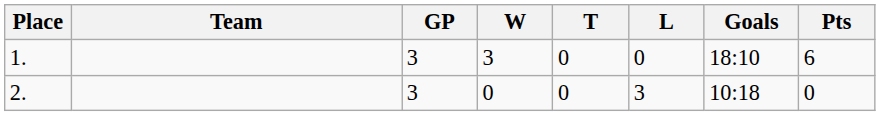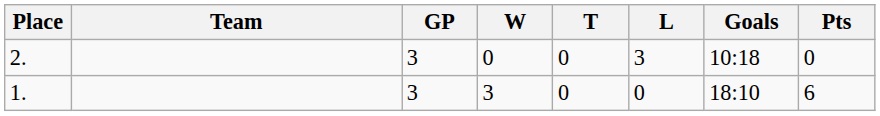rows swapped: 1. <-> 2.
